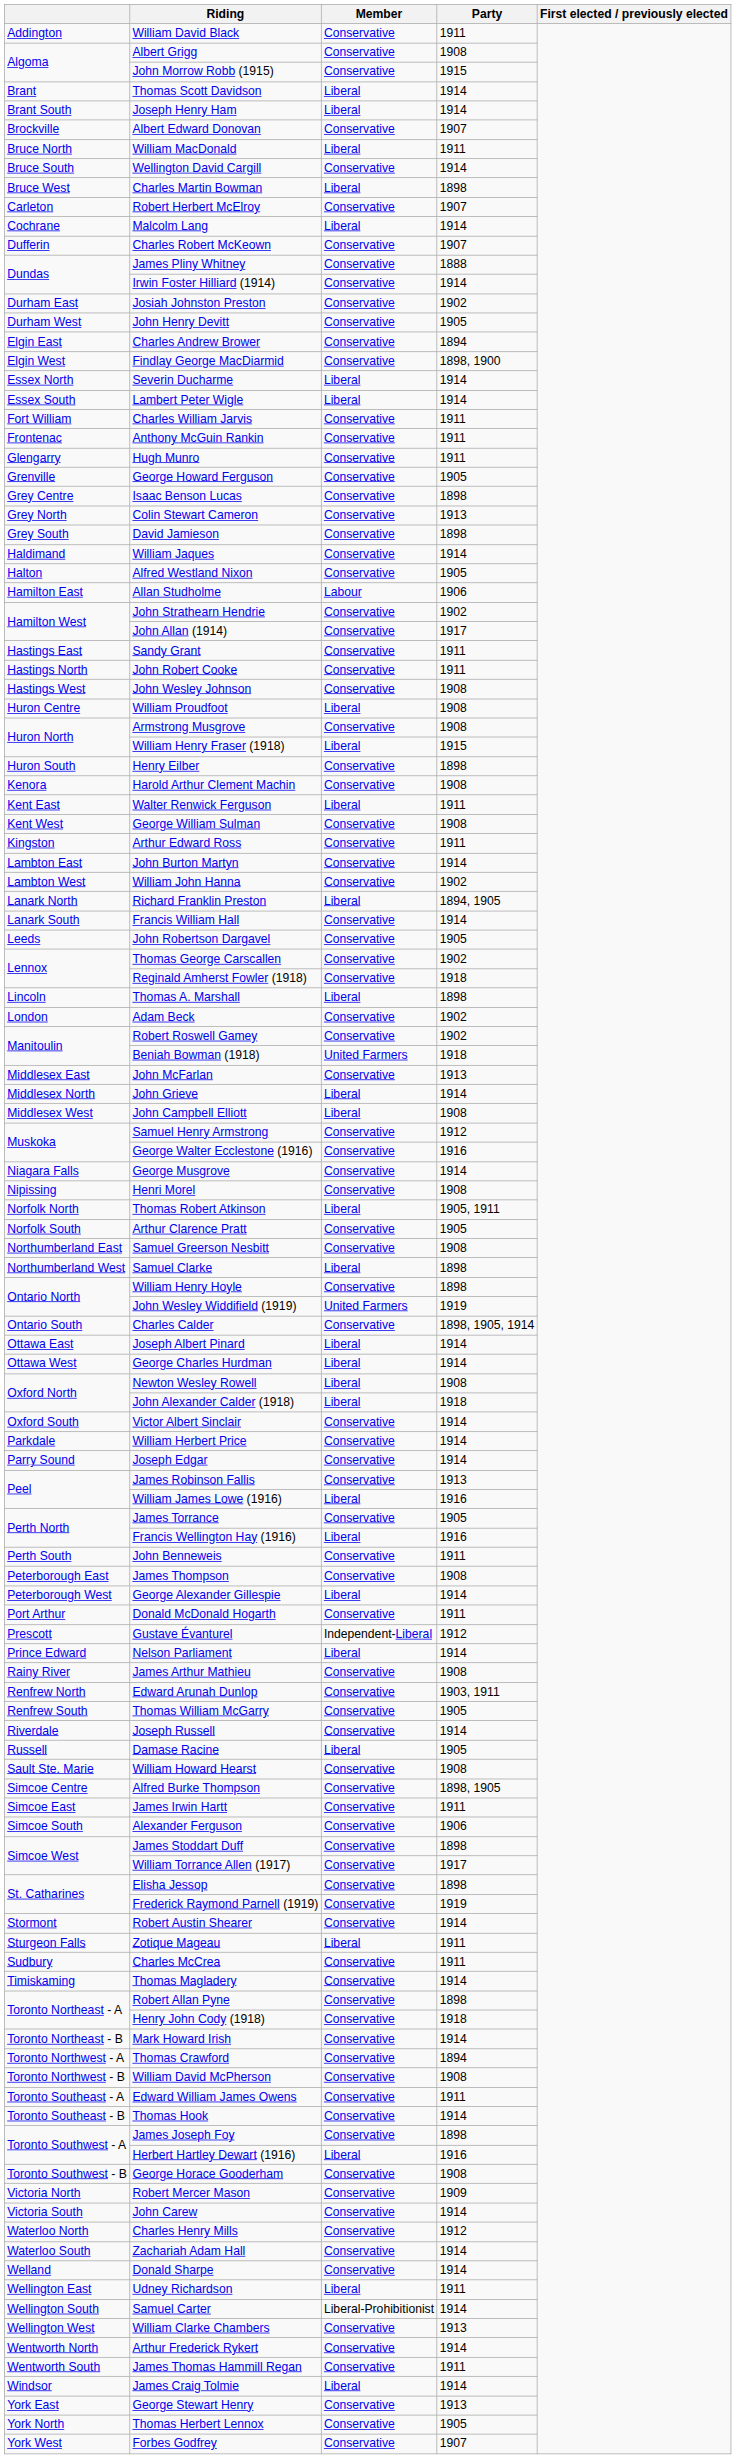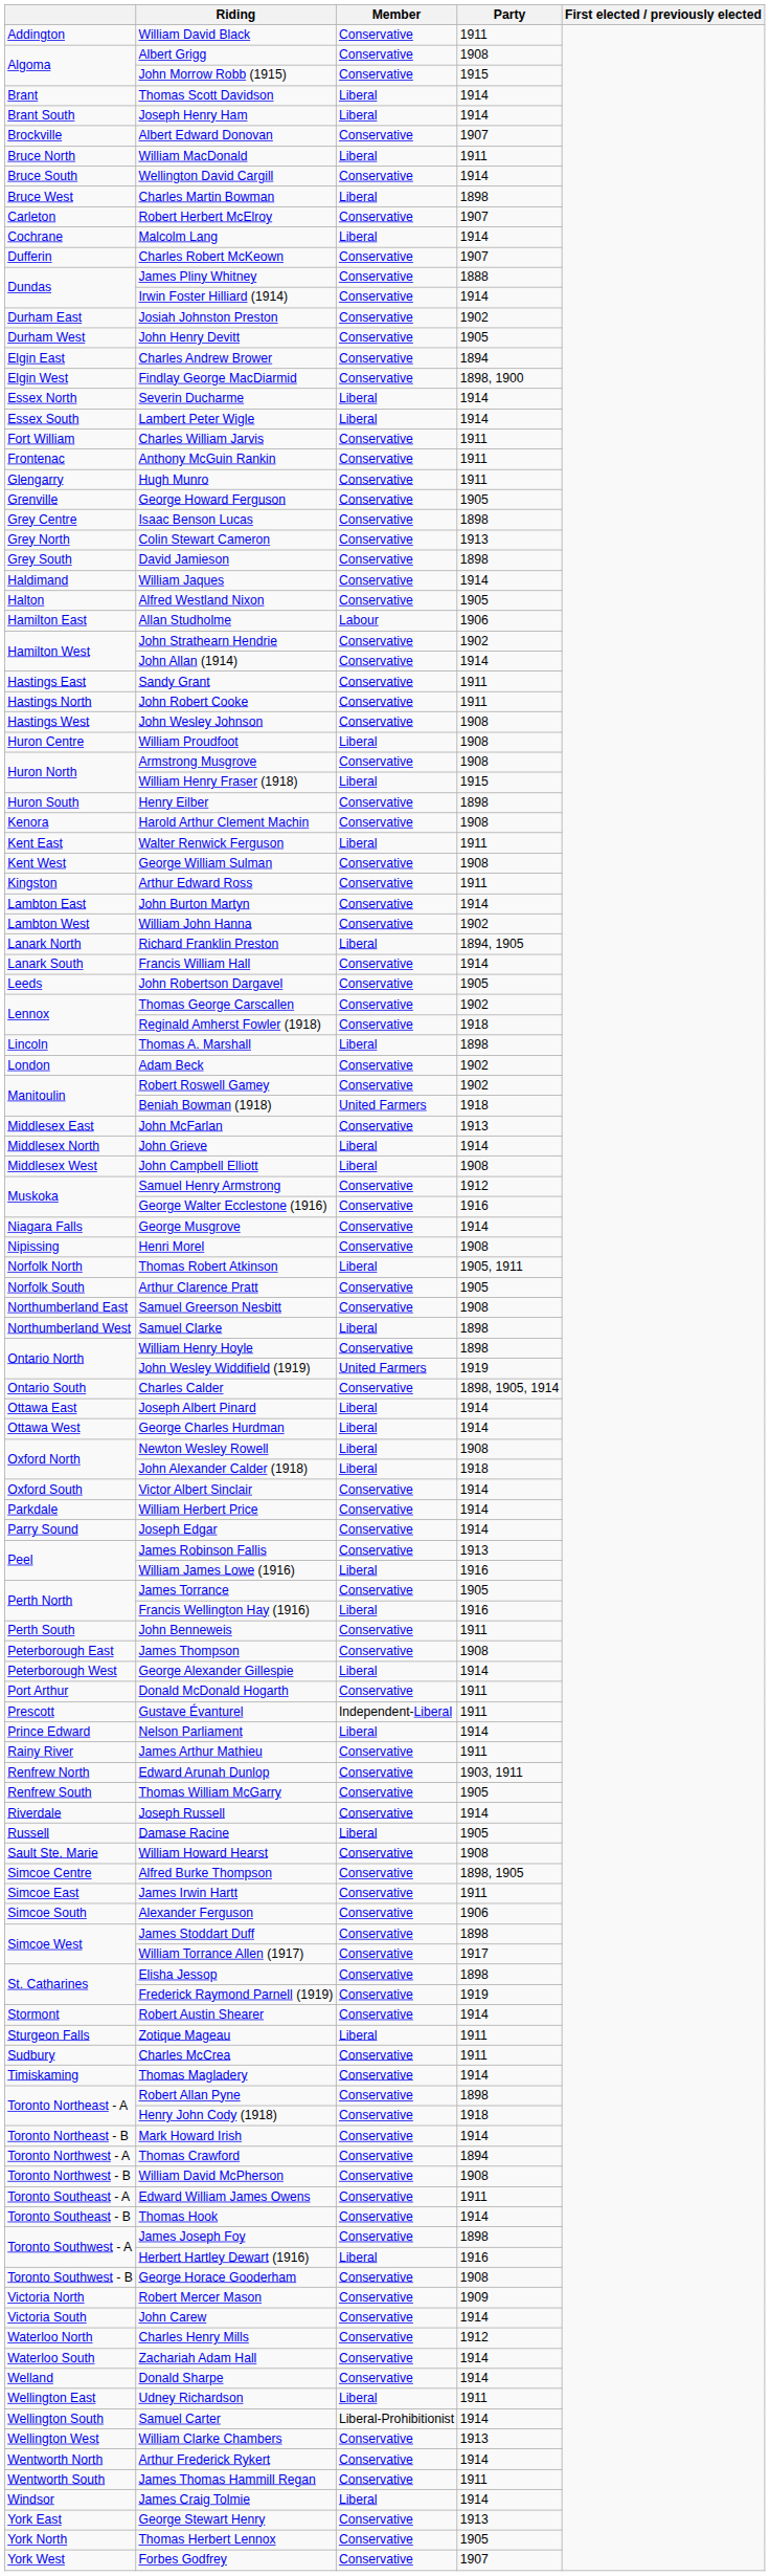John Allan (1914) | Party: 1917 -> 1914
Gustave Évanturel | Party: 1912 -> 1911
James Arthur Mathieu | Party: 1908 -> 1911
